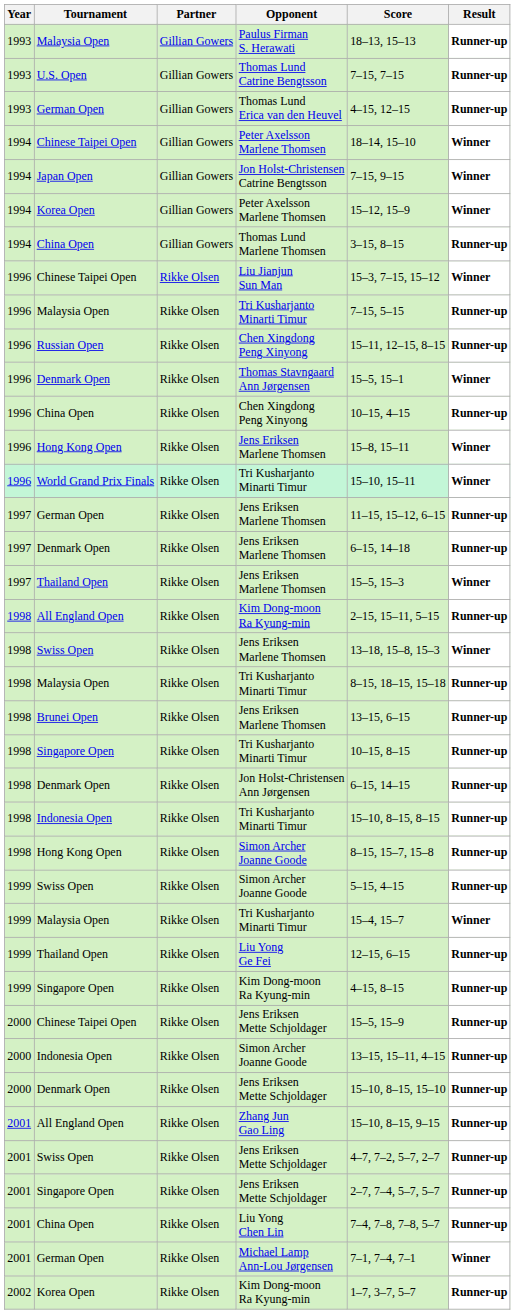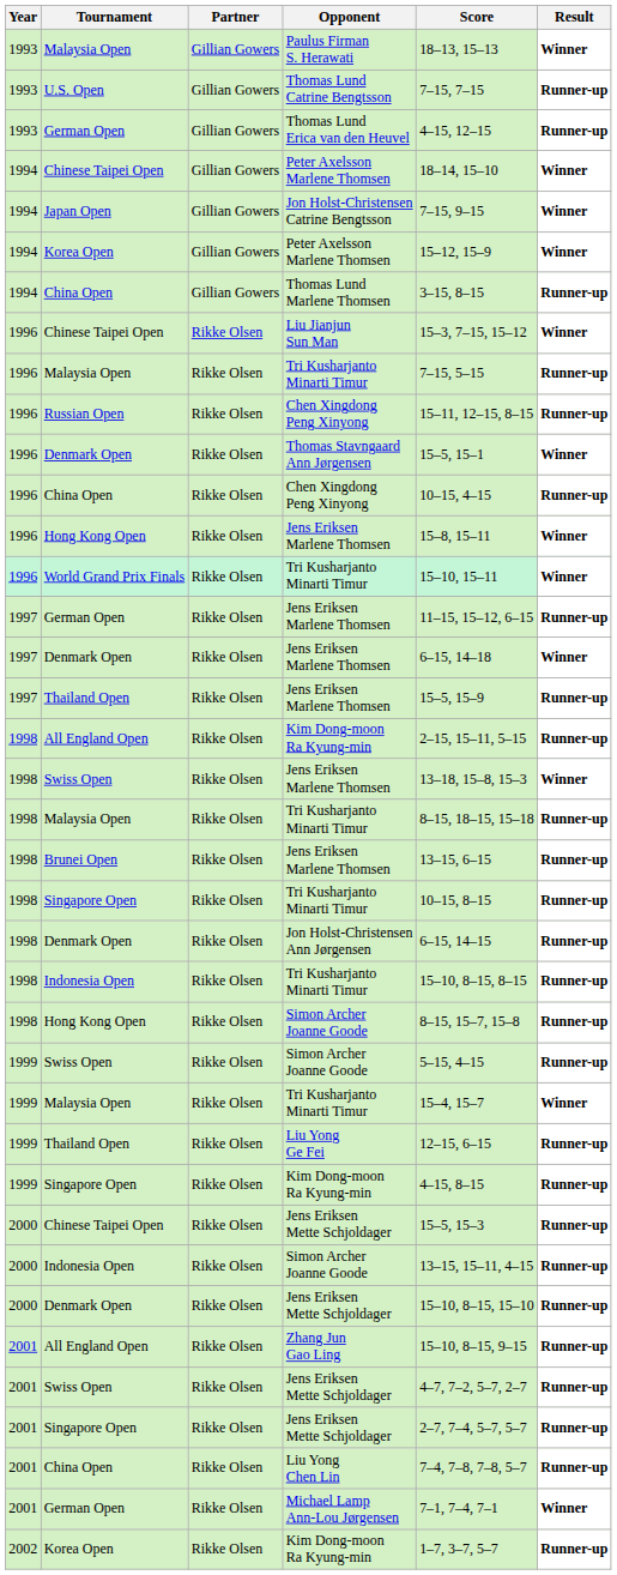Paulus Firman S. Herawati | Result: Runner-up -> Winner
Denmark Open / Jens Eriksen Marlene Thomsen | Result: Runner-up -> Winner
Thailand Open / Jens Eriksen Marlene Thomsen | Score: 15–5, 15–3 -> 15–5, 15–9
Thailand Open / Jens Eriksen Marlene Thomsen | Result: Winner -> Runner-up
Chinese Taipei Open / Jens Eriksen Mette Schjoldager | Score: 15–5, 15–9 -> 15–5, 15–3
